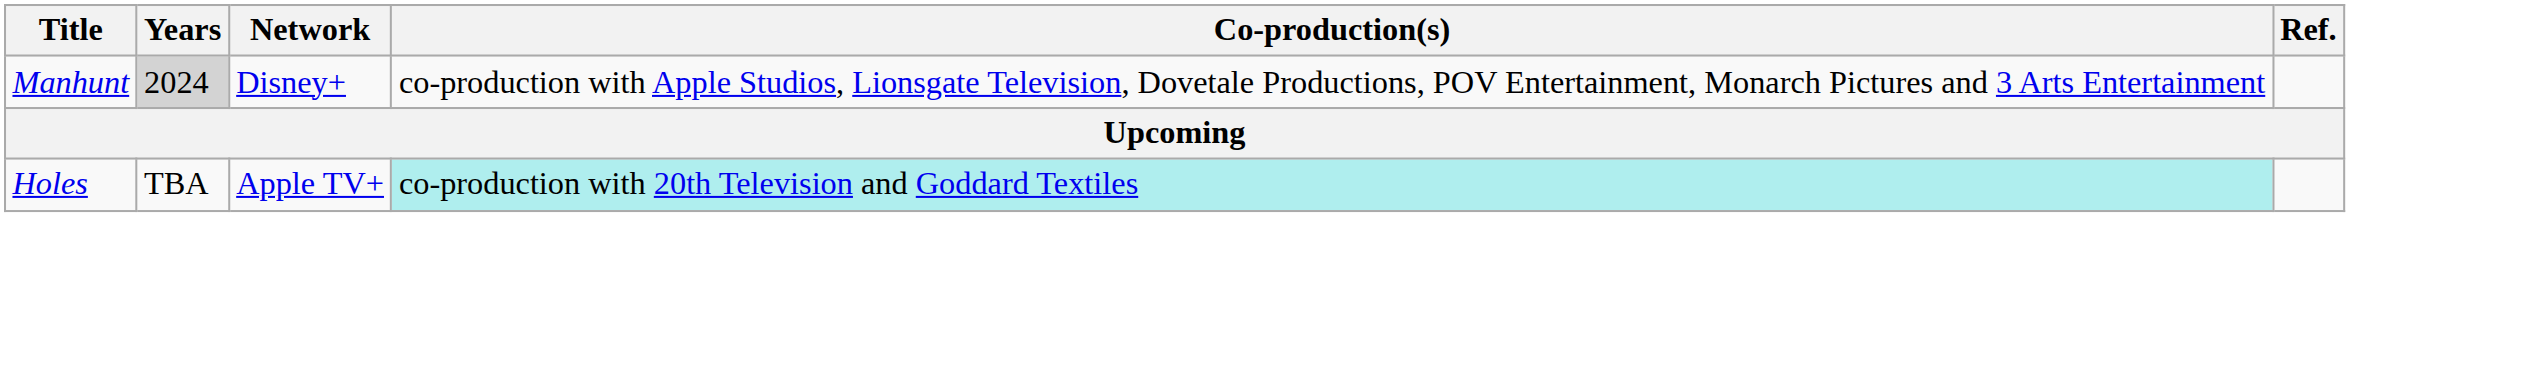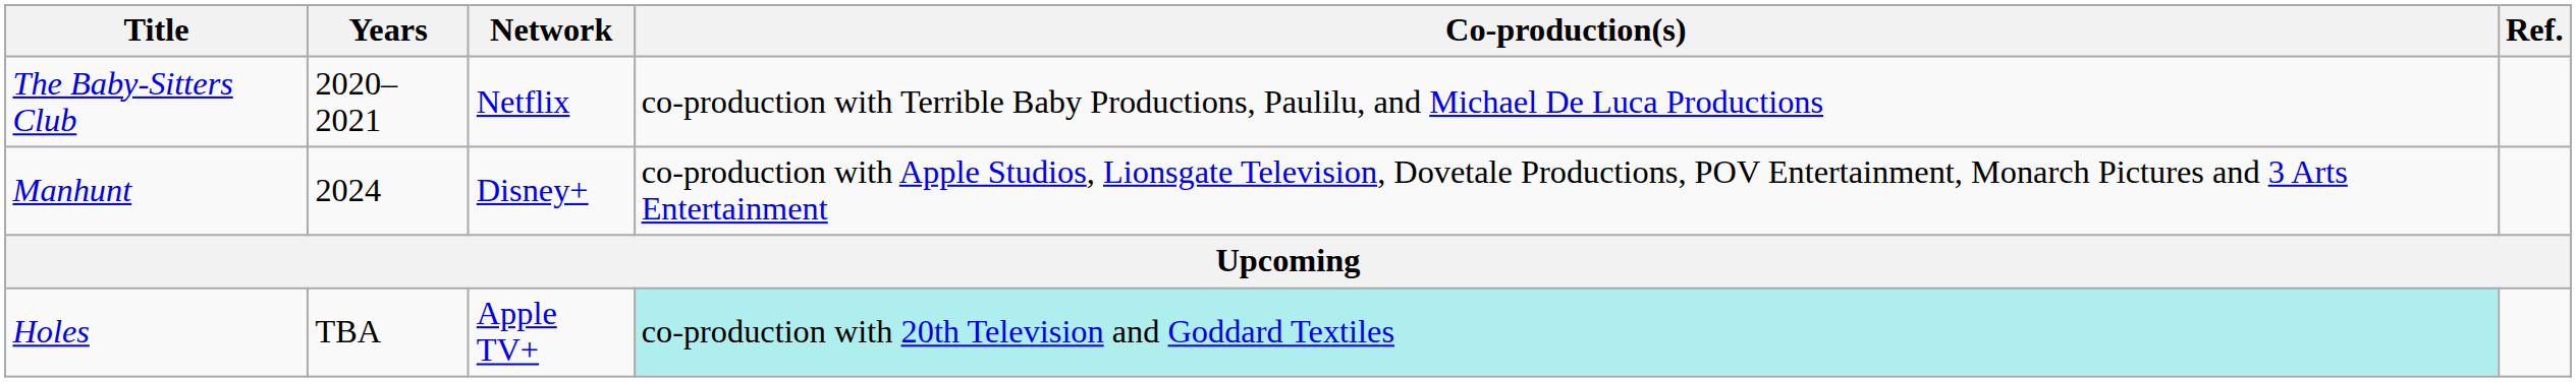+ row: The Baby-Sitters Club | 2020–2021 | Netflix | co-production with Terrible Baby Productions, Paulilu, and Michael De Luca Productions
Manhunt | Years: lightgrey background -> no background
